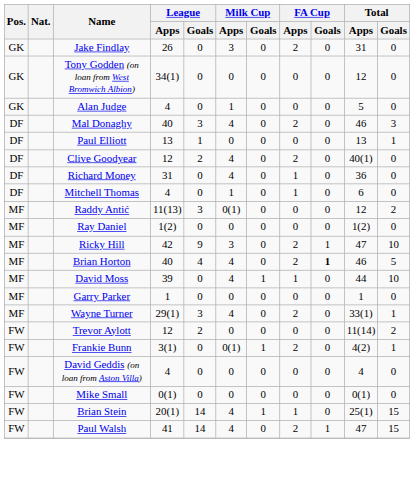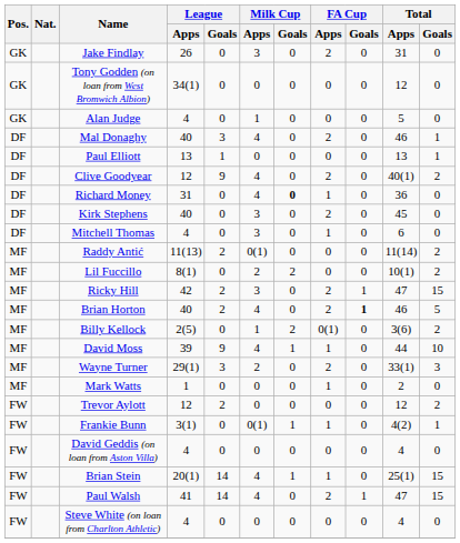Mal Donaghy | Total / Goals: 3 -> 1
Clive Goodyear | League / Goals: 2 -> 9
Clive Goodyear | Total / Goals: 0 -> 2
Richard Money | Milk Cup / Goals: normal -> bold
+ row: DF | Kirk Stephens | 40 | 0 | 3 | 0 | 2 | 0 | 45 | 0
Mitchell Thomas | Milk Cup / Apps: 1 -> 3
Raddy Antić | League / Goals: 3 -> 2
Raddy Antić | Total / Apps: 12 -> 11(14)
- row: MF | Ray Daniel | 1(2) | 0 | 0 | 0 | 0 | 0 | 1(2) | 0
+ row: MF | Lil Fuccillo | 8(1) | 0 | 2 | 2 | 0 | 0 | 10(1) | 2
Ricky Hill | League / Goals: 9 -> 2
Ricky Hill | Total / Goals: 10 -> 15
Brian Horton | League / Goals: 4 -> 2
+ row: MF | Billy Kellock | 2(5) | 0 | 1 | 2 | 0(1) | 0 | 3(6) | 2
David Moss | League / Goals: 0 -> 9
- row: MF | Garry Parker | 1 | 0 | 0 | 0 | 0 | 0 | 1 | 0
Wayne Turner | Milk Cup / Apps: 4 -> 2
Wayne Turner | Total / Goals: 1 -> 3
+ row: MF | Mark Watts | 1 | 0 | 0 | 0 | 1 | 0 | 2 | 0
Trevor Aylott | Total / Apps: 11(14) -> 12
Frankie Bunn | FA Cup / Apps: 2 -> 1
- row: FW | Mike Small | 0(1) | 0 | 0 | 0 | 0 | 0 | 0(1) | 0
+ row: FW | Steve White (on loan from Charlton Athletic) | 4 | 0 | 0 | 0 | 0 | 0 | 4 | 0
